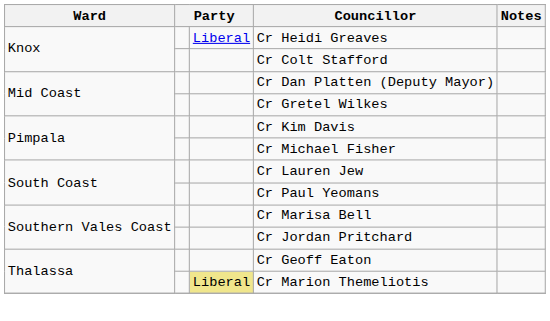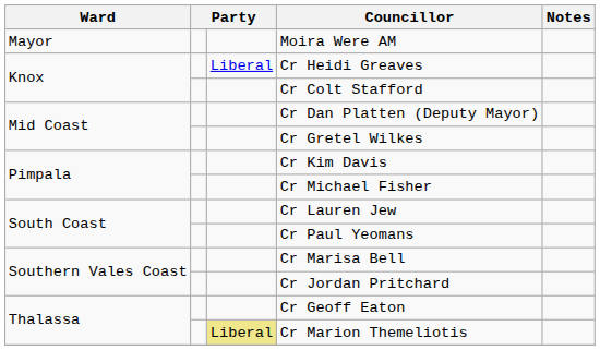+ row: Mayor | Moira Were AM
